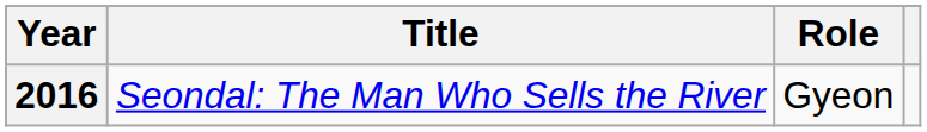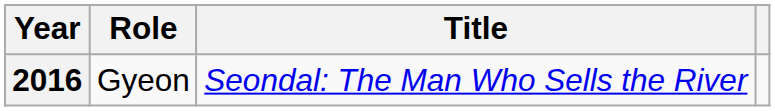columns swapped: Title <-> Role
